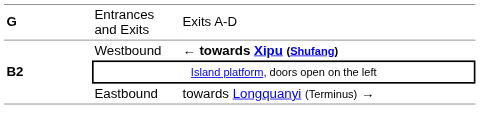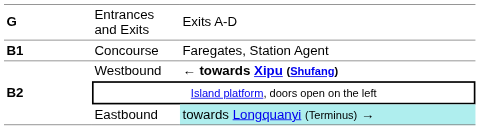+ row: B1 | Concourse | Faregates, Station Agent
Eastbound | column 3: no background -> paleturquoise background
